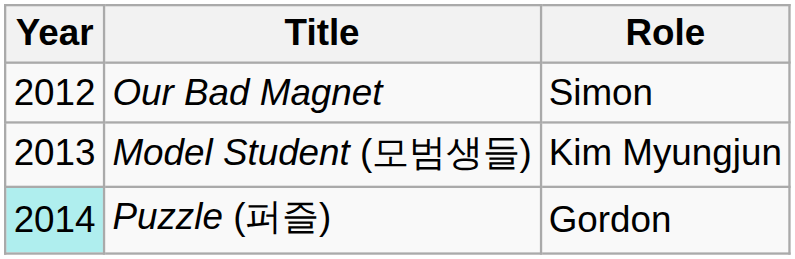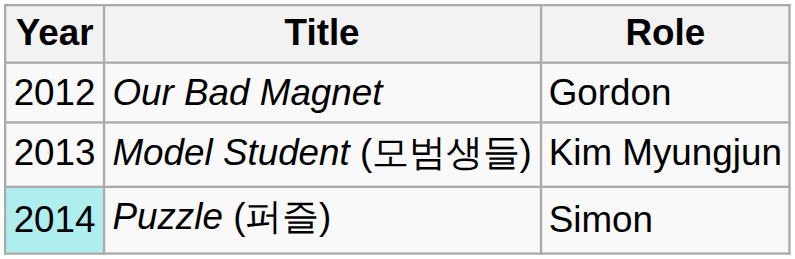Our Bad Magnet | Role: Simon -> Gordon
Puzzle (퍼즐) | Role: Gordon -> Simon
